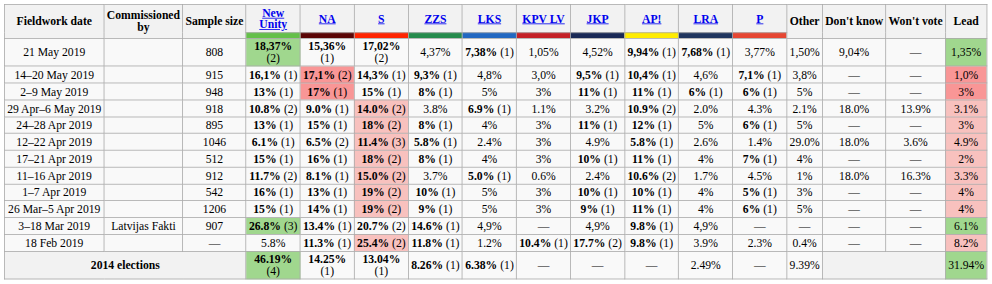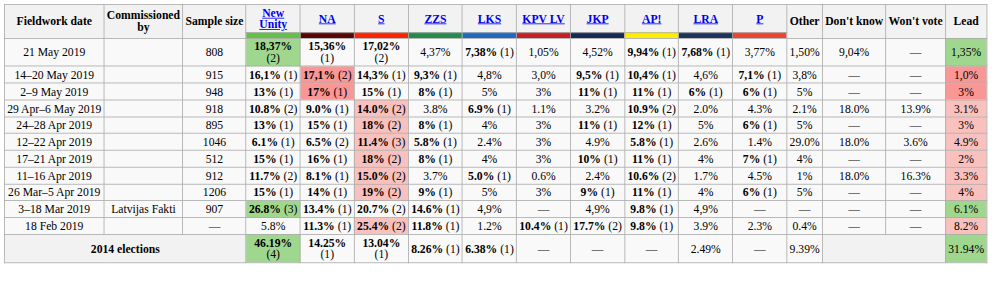- row: 1–7 Apr 2019 | 542 | 16% (1) | 13% (1) | 19% (2) | 10% (1) | 5% | 3% | 10% (1) | 10% (1) | 4% | 5% (1) | 3% | — | — | 4%
